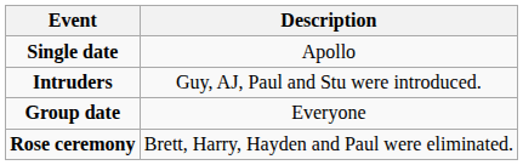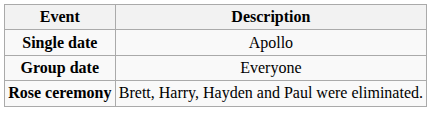- row: Intruders | Guy, AJ, Paul and Stu were introduced.
